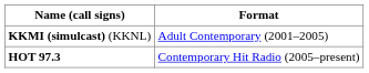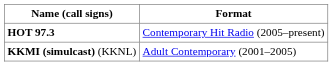rows swapped: KKMI (simulcast) (KKNL) <-> HOT 97.3
